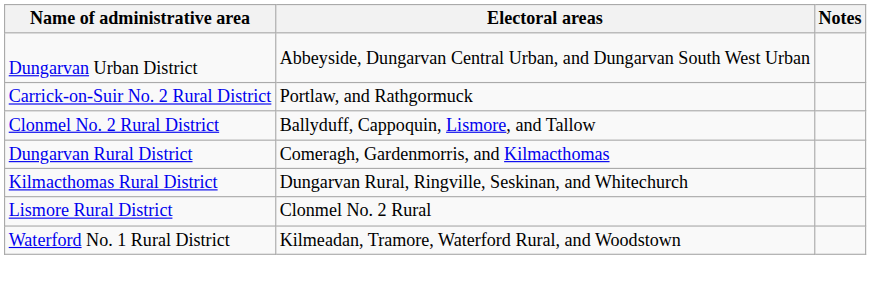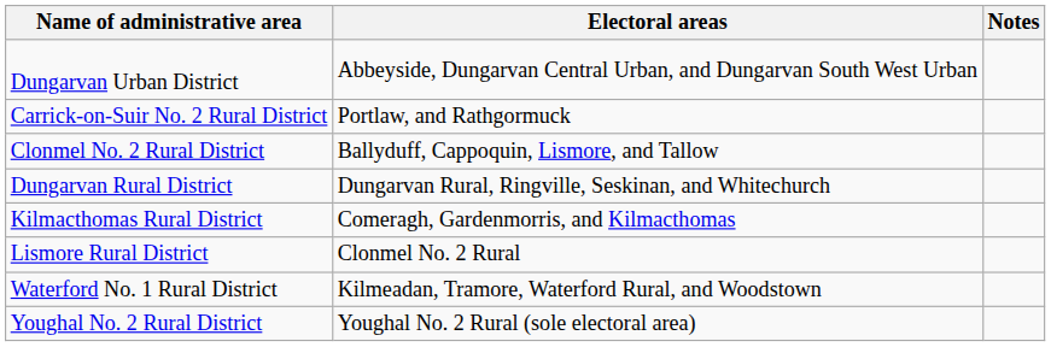Dungarvan Rural District | Electoral areas: Comeragh, Gardenmorris, and Kilmacthomas -> Dungarvan Rural, Ringville, Seskinan, and Whitechurch
Kilmacthomas Rural District | Electoral areas: Dungarvan Rural, Ringville, Seskinan, and Whitechurch -> Comeragh, Gardenmorris, and Kilmacthomas
+ row: Youghal No. 2 Rural District | Youghal No. 2 Rural (sole electoral area)
